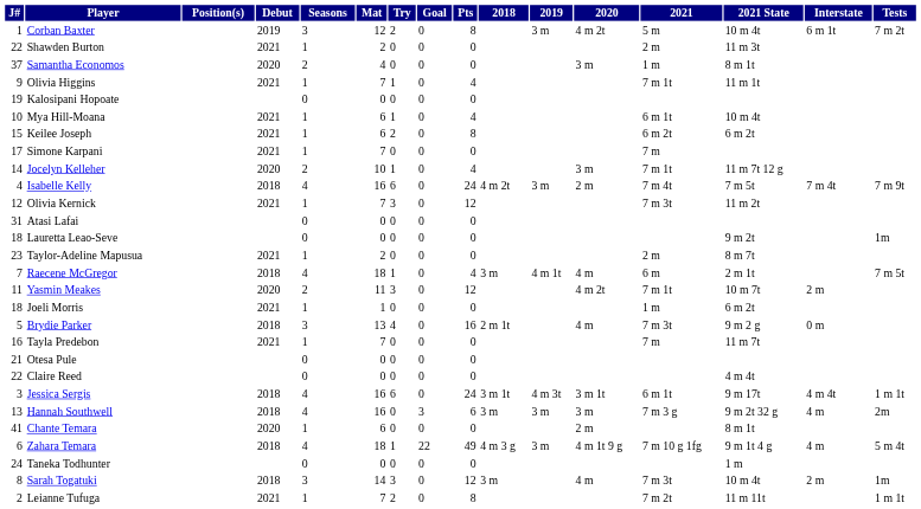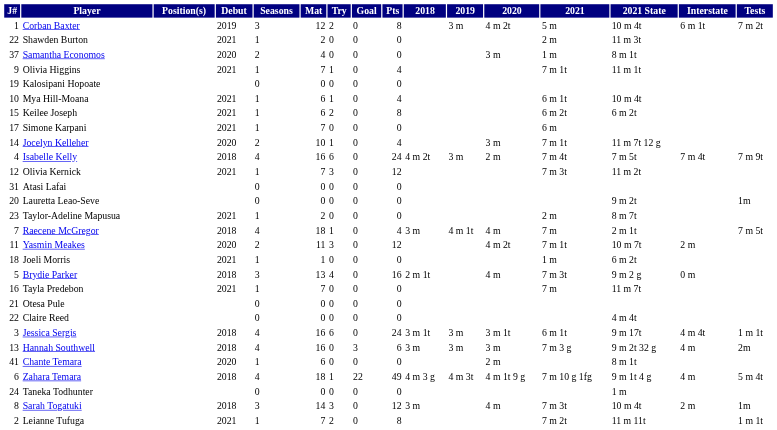Simone Karpani | 2021: 7 m -> 6 m
Lauretta Leao-Seve | J#: 18 -> 20
Raecene McGregor | 2021: 6 m -> 7 m
Jessica Sergis | 2019: 4 m 3t -> 3 m
Zahara Temara | 2019: 3 m -> 4 m 3t
